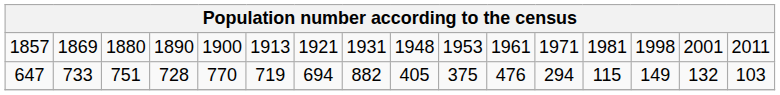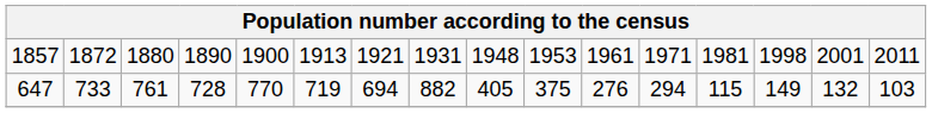1857 | column 2: 1869 -> 1872
647 | column 3: 751 -> 761
647 | column 11: 476 -> 276
